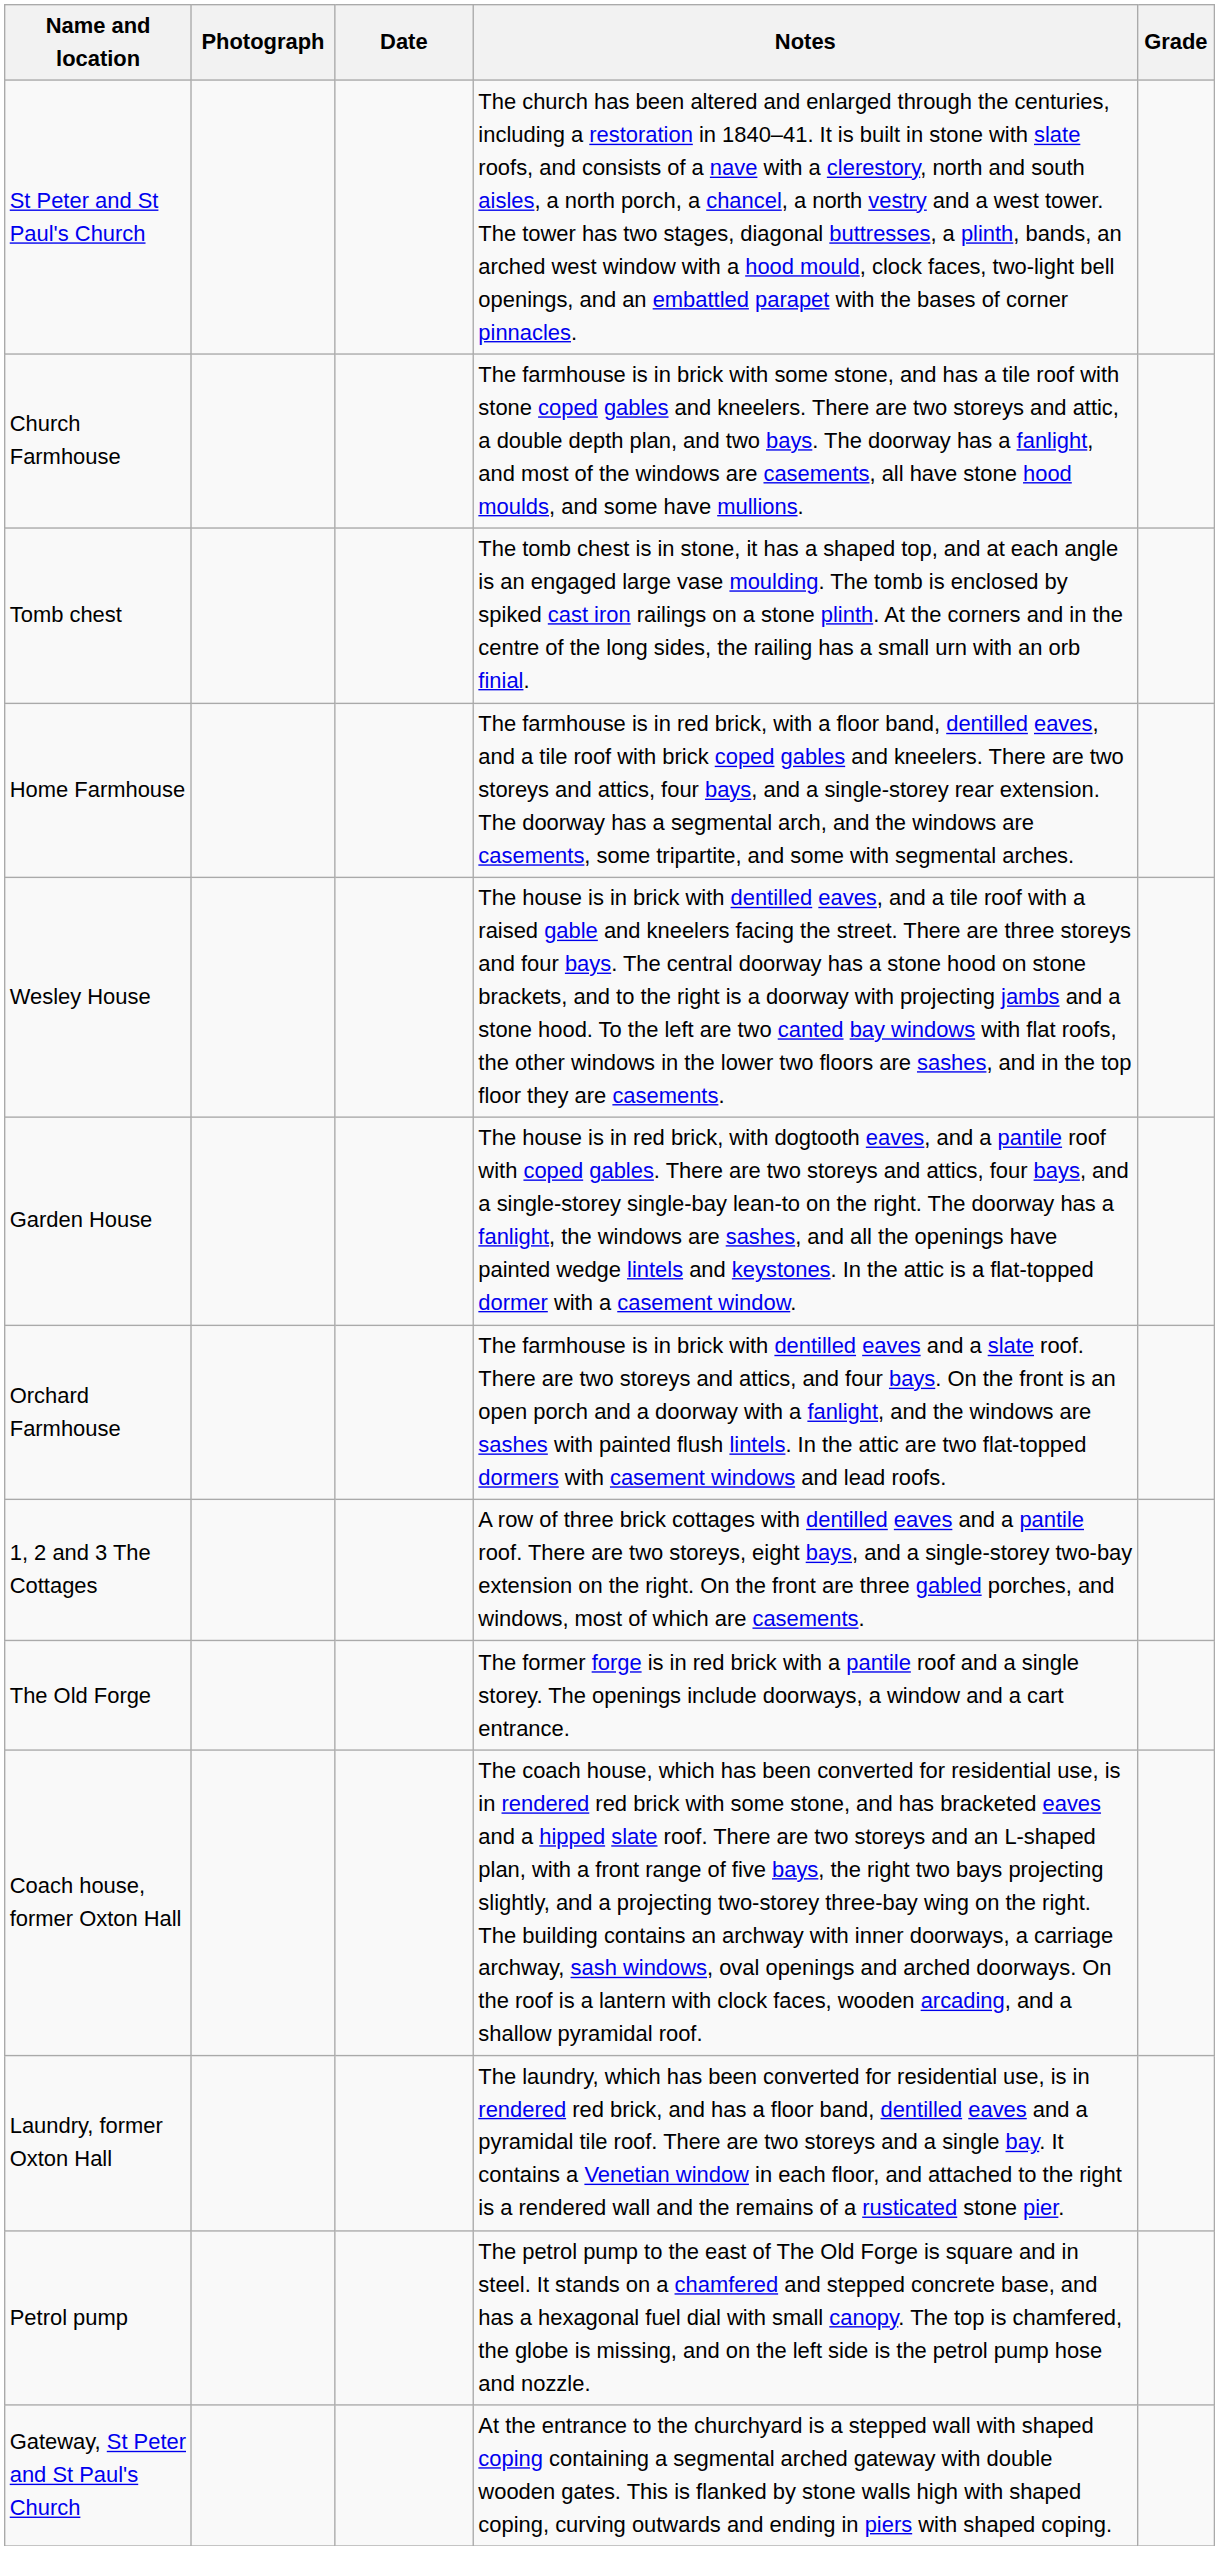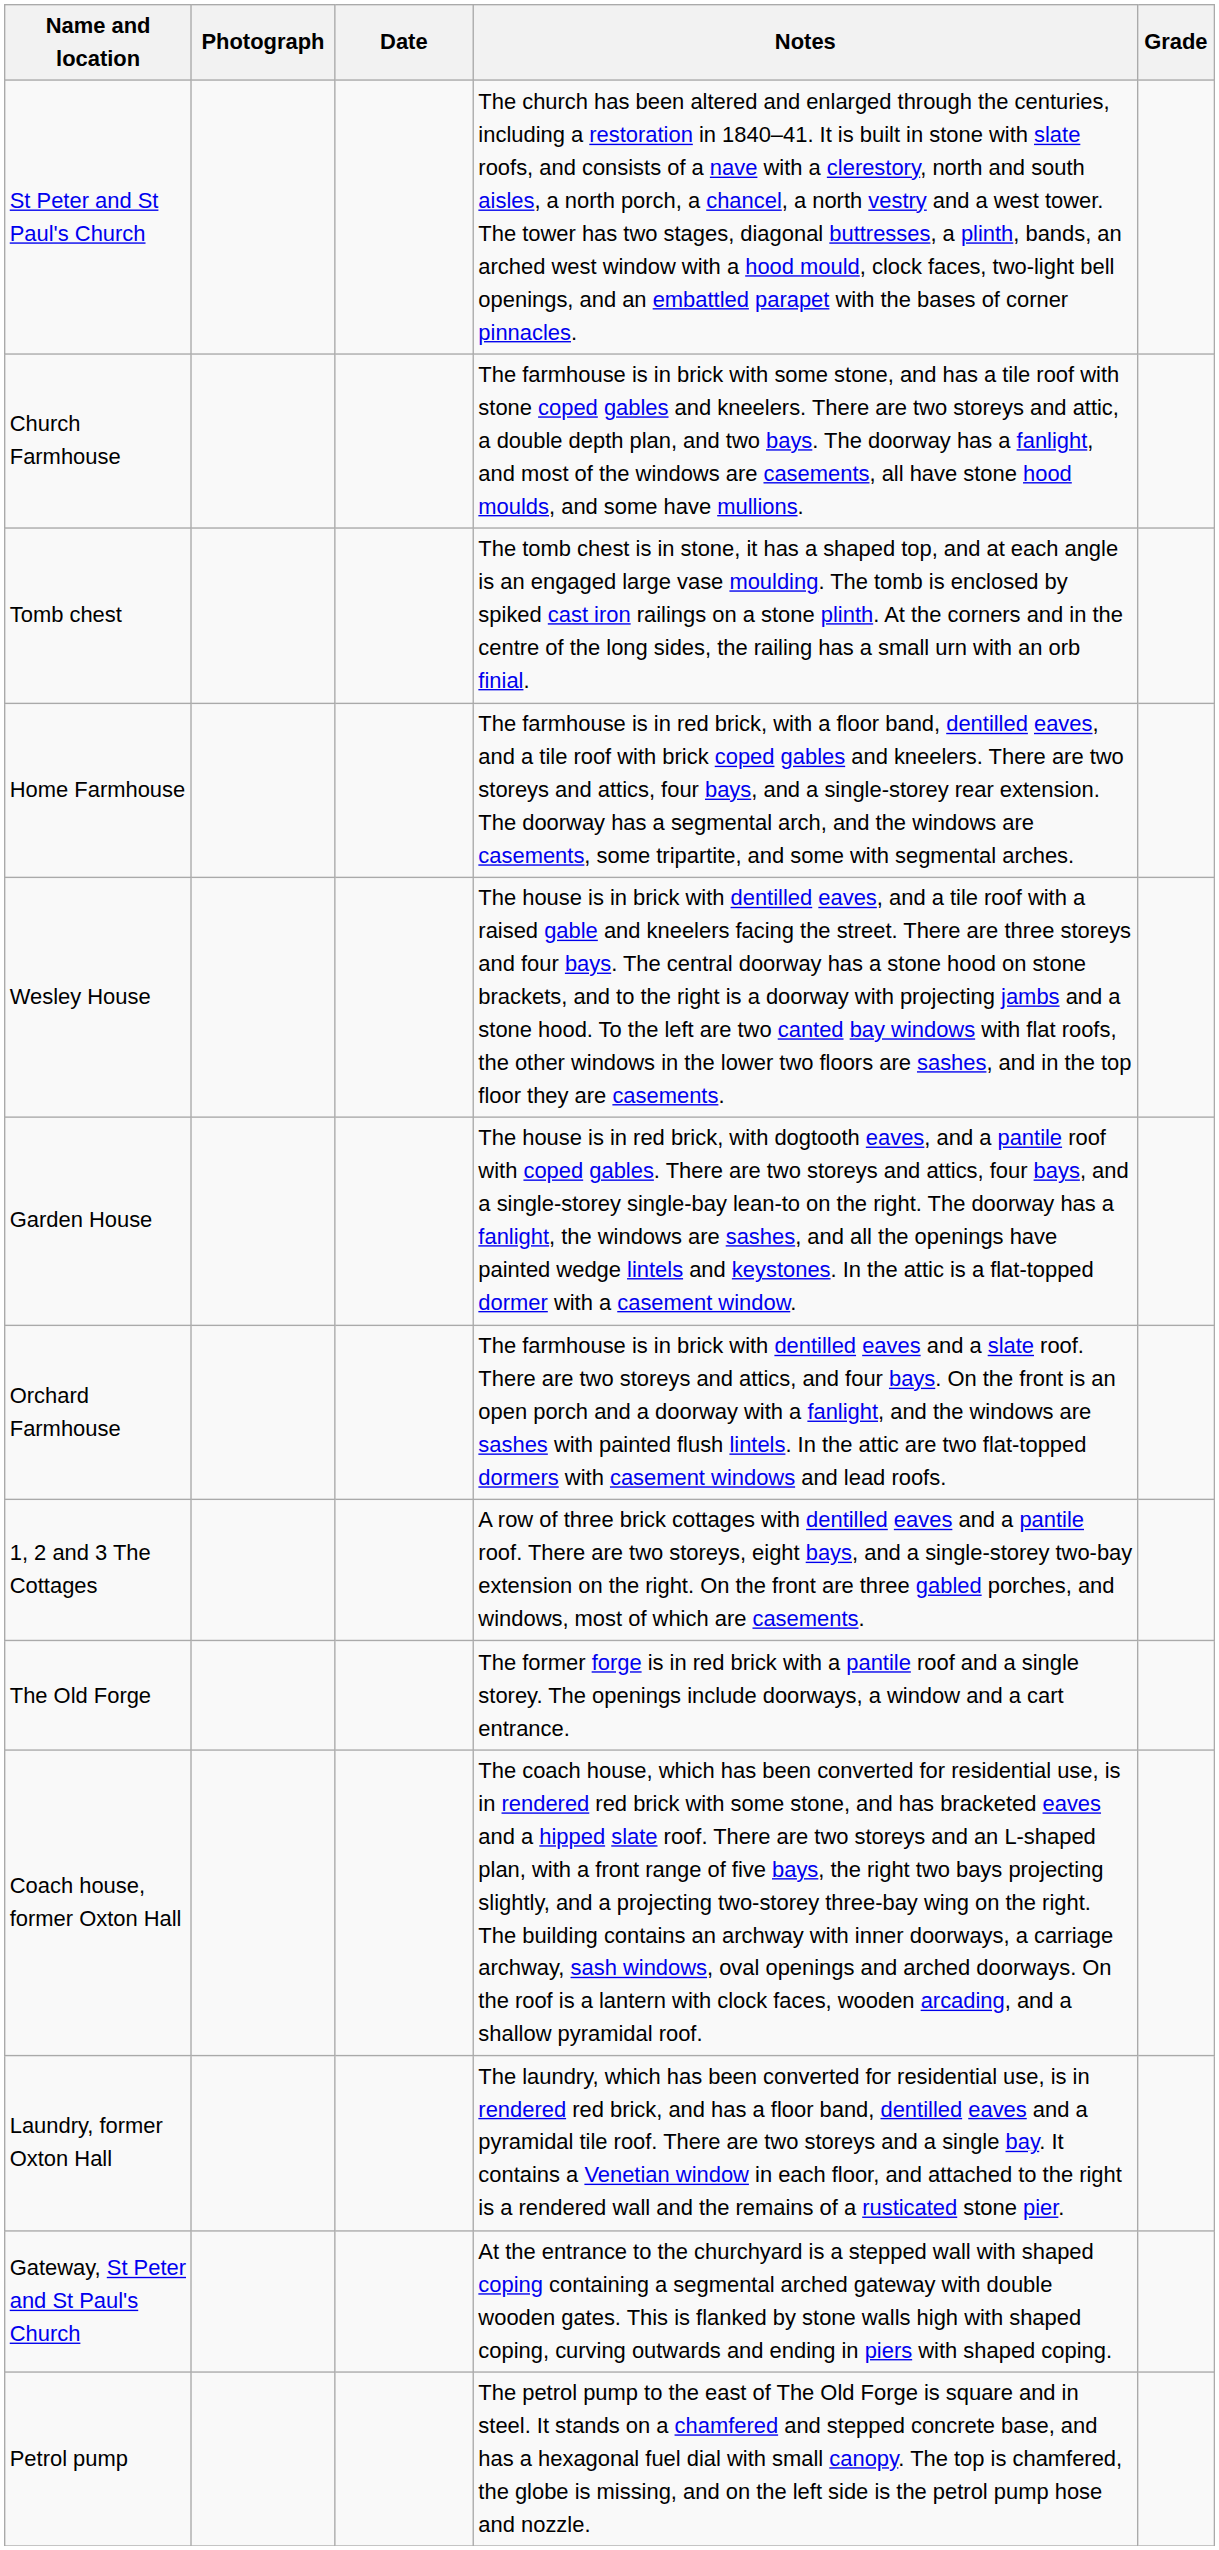rows swapped: Gateway, St Peter and St Paul's Church <-> Petrol pump
